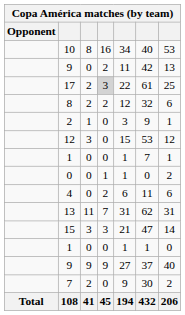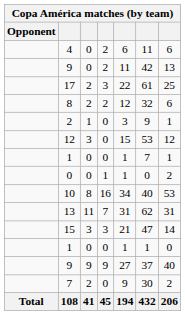rows swapped: 10 <-> 4
17 | column 4: lightgrey background -> no background
